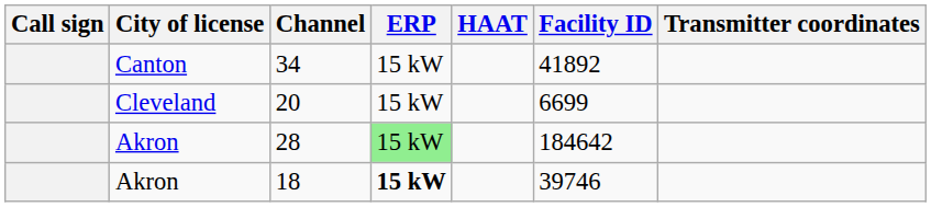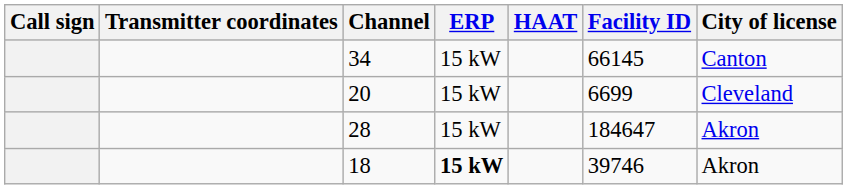columns swapped: City of license <-> Transmitter coordinates
34 | Facility ID: 41892 -> 66145
28 | ERP: lightgreen background -> no background
28 | Facility ID: 184642 -> 184647
